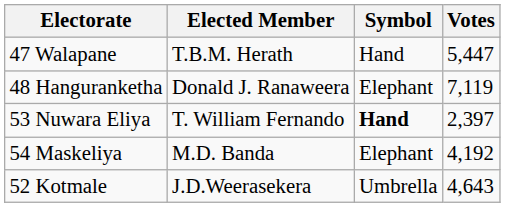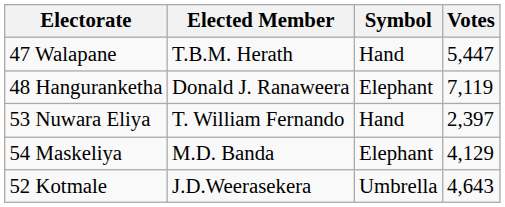53 Nuwara Eliya | Symbol: bold -> normal
54 Maskeliya | Votes: 4,192 -> 4,129
